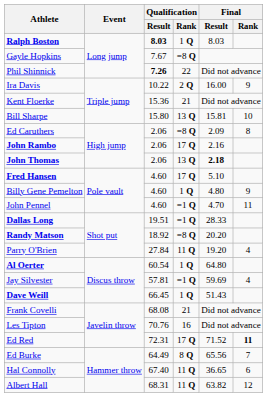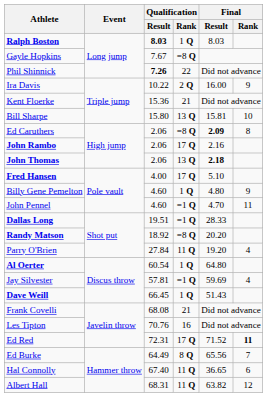Ed Caruthers | Final / Result: normal -> bold
Fred Hansen | Qualification / Result: 4.60 -> 4.00
